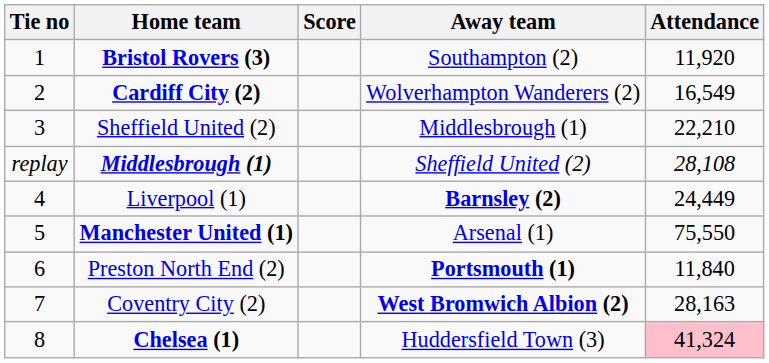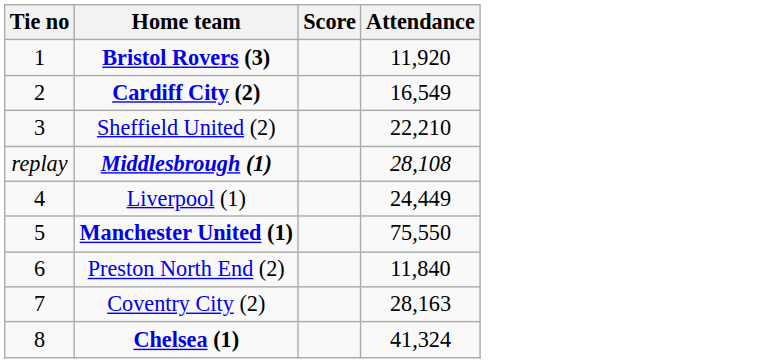- column: Away team | Southampton (2) | Wolverhampton Wanderers (2) | Middlesbrough (1) | Sheffield United (2) | Barnsley (2) | Arsenal (1) | Portsmouth (1) | West Bromwich Albion (2) | Huddersfield Town (3)
Chelsea (1) | Attendance: pink background -> no background
